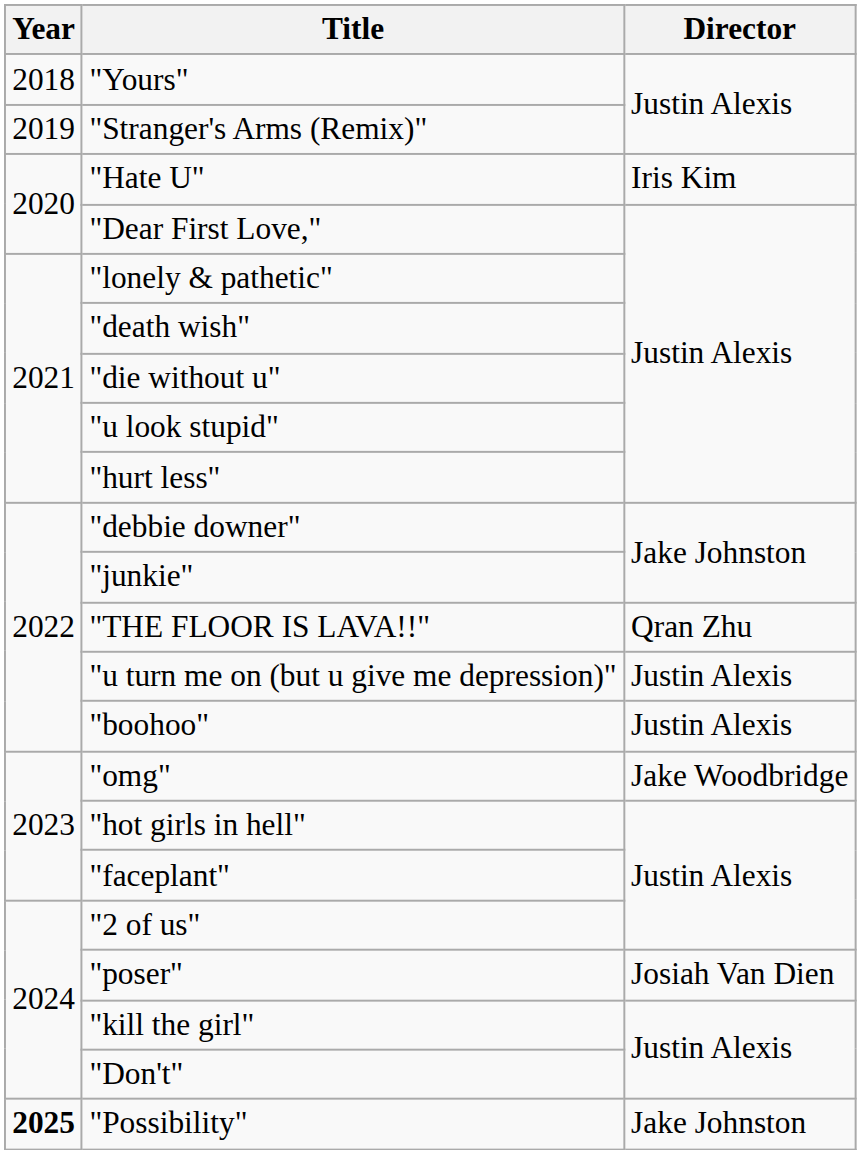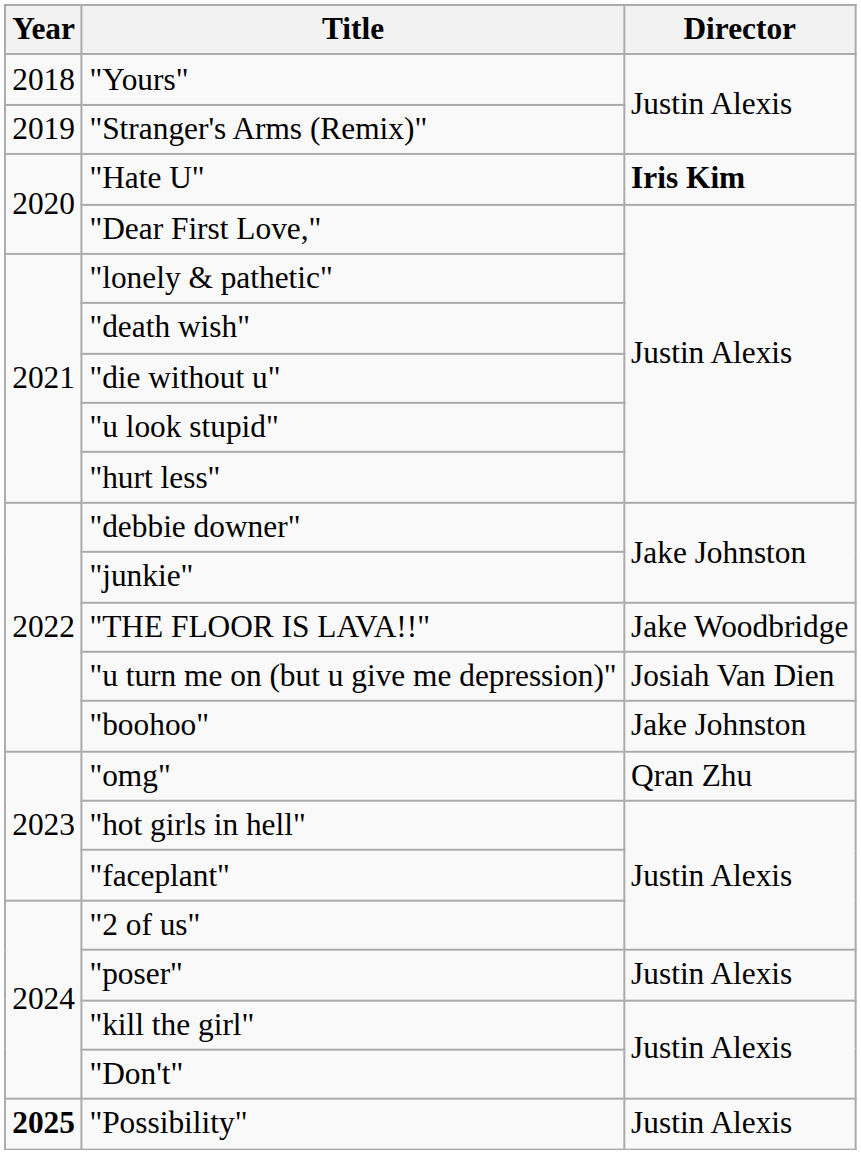"Hate U" | Director: normal -> bold
"THE FLOOR IS LAVA!!" | Director: Qran Zhu -> Jake Woodbridge
"u turn me on (but u give me depression)" | Director: Justin Alexis -> Josiah Van Dien
"boohoo" | Director: Justin Alexis -> Jake Johnston
"omg" | Director: Jake Woodbridge -> Qran Zhu
"poser" | Director: Josiah Van Dien -> Justin Alexis
"Possibility" | Director: Jake Johnston -> Justin Alexis
